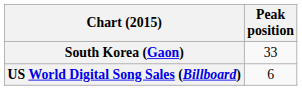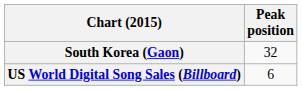South Korea (Gaon) | Peak position: 33 -> 32
